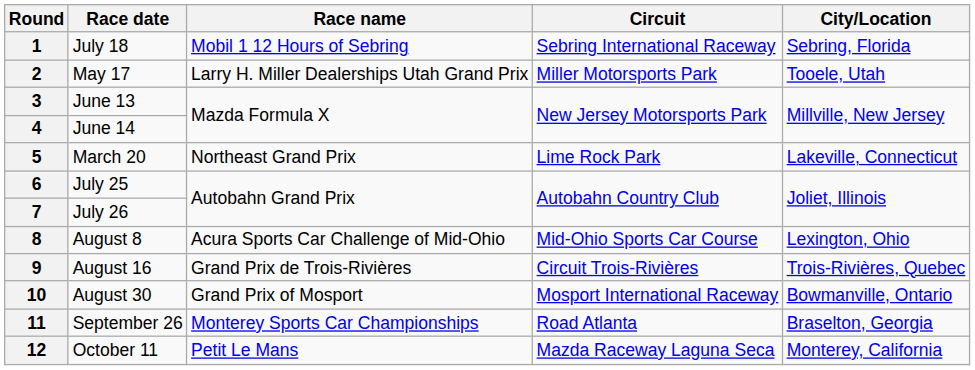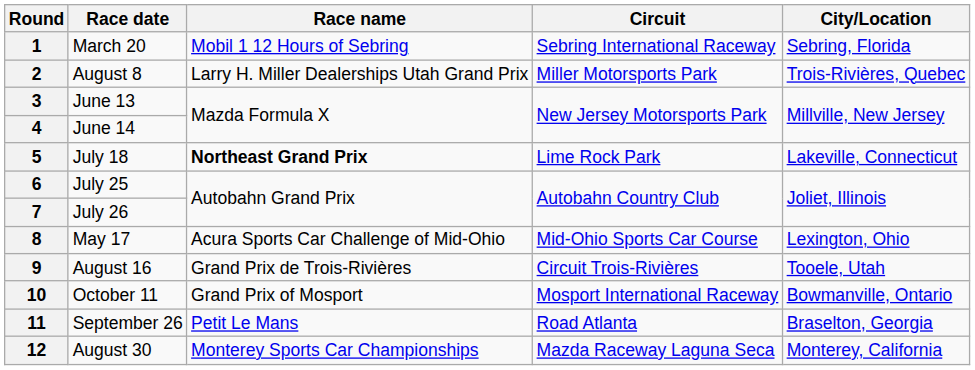1 | Race date: July 18 -> March 20
2 | Race date: May 17 -> August 8
2 | City/Location: Tooele, Utah -> Trois-Rivières, Quebec
5 | Race date: March 20 -> July 18
5 | Race name: normal -> bold
8 | Race date: August 8 -> May 17
9 | City/Location: Trois-Rivières, Quebec -> Tooele, Utah
10 | Race date: August 30 -> October 11
11 | Race name: Monterey Sports Car Championships -> Petit Le Mans
12 | Race date: October 11 -> August 30
12 | Race name: Petit Le Mans -> Monterey Sports Car Championships
